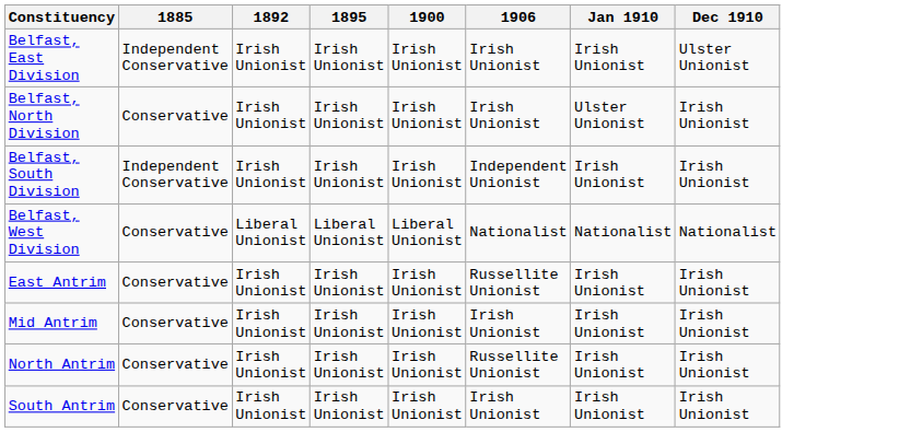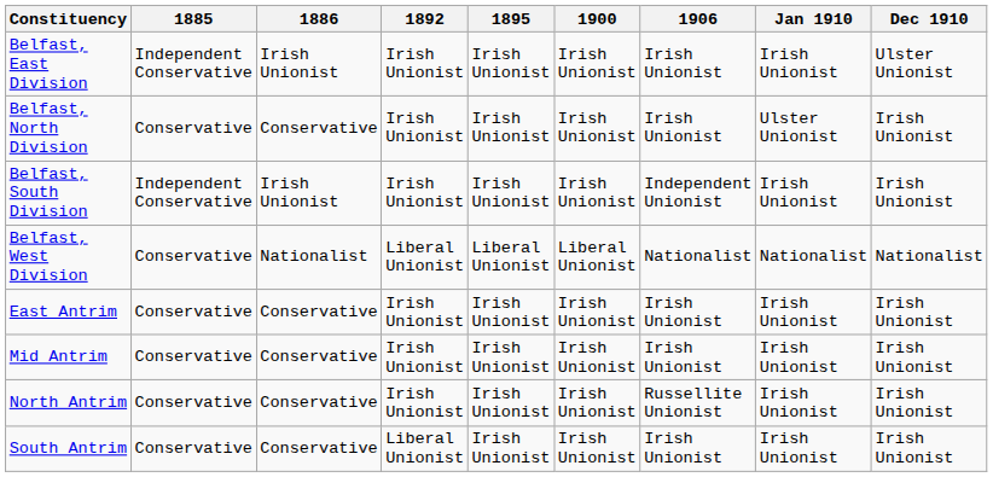+ column: 1886 | Irish Unionist | Conservative | Irish Unionist | Nationalist | Conservative | Conservative | Conservative | Conservative
East Antrim | 1906: Russellite Unionist -> Irish Unionist
South Antrim | 1892: Irish Unionist -> Liberal Unionist
